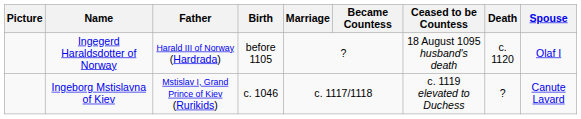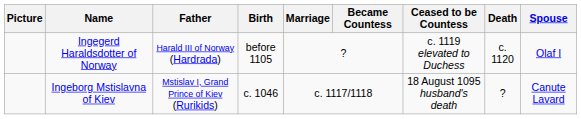Ingegerd Haraldsdotter of Norway | Ceased to be Countess: 18 August 1095 husband's death -> c. 1119 elevated to Duchess
Ingeborg Mstislavna of Kiev | Ceased to be Countess: c. 1119 elevated to Duchess -> 18 August 1095 husband's death
